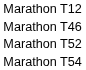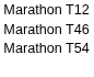- row: Marathon T52
